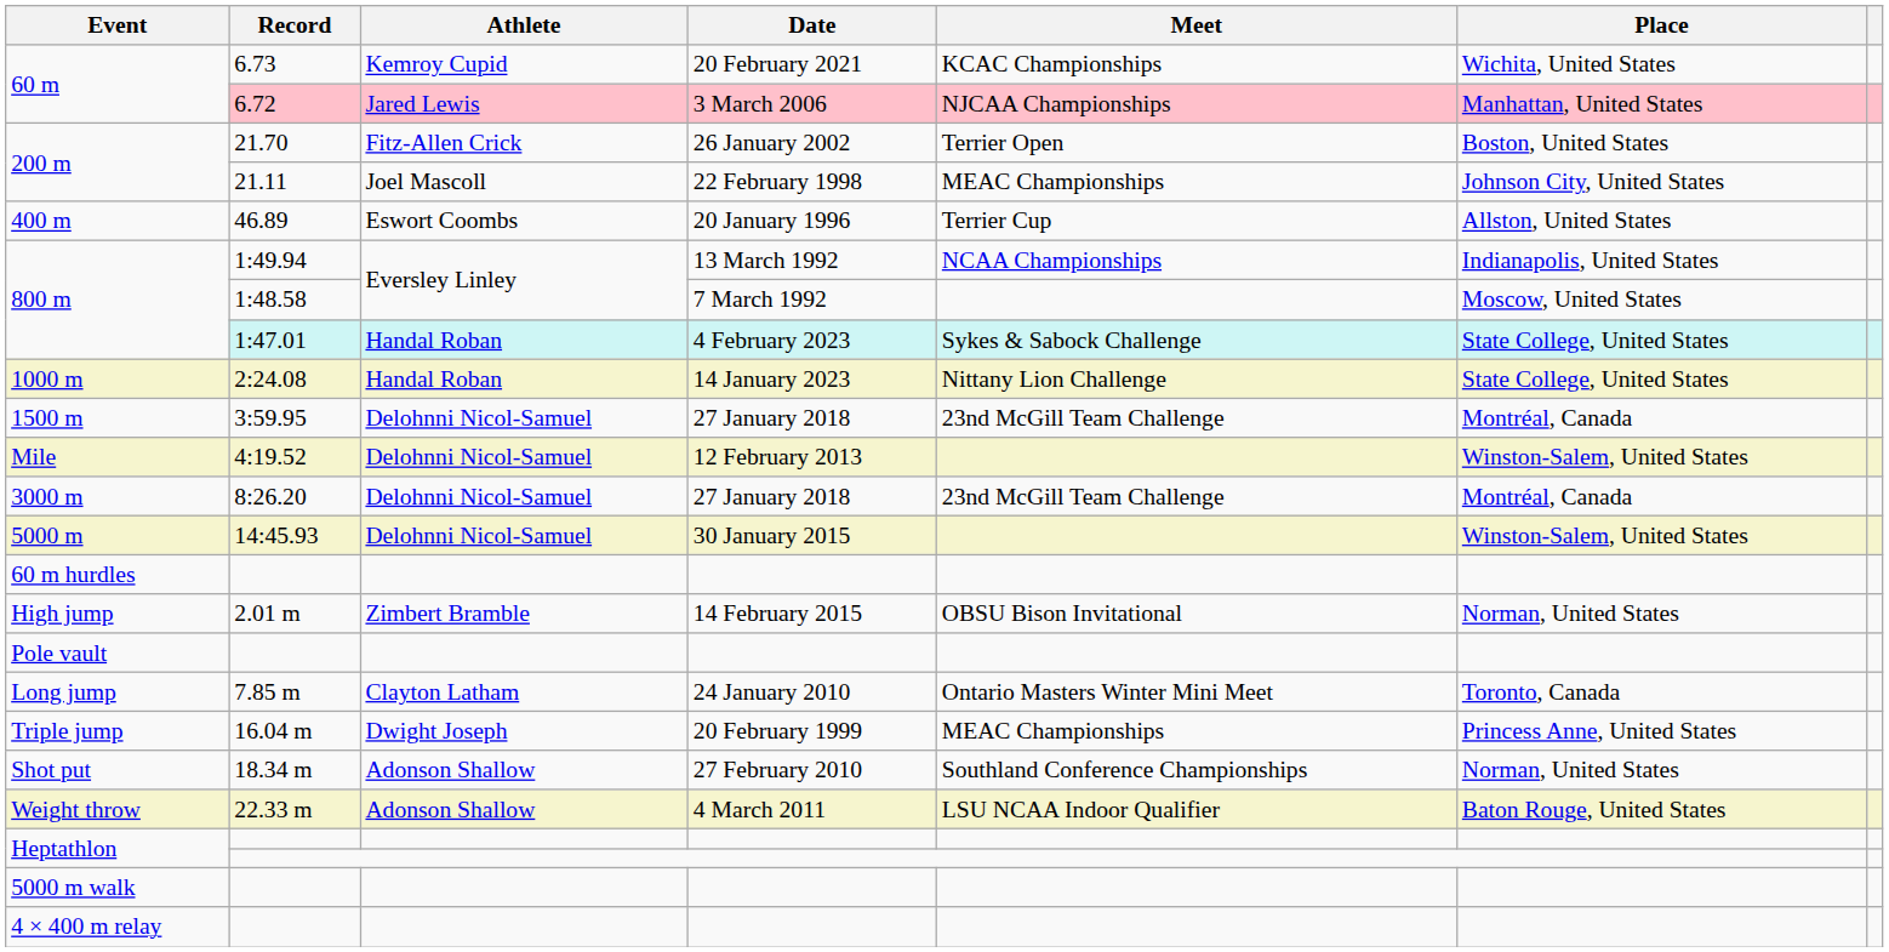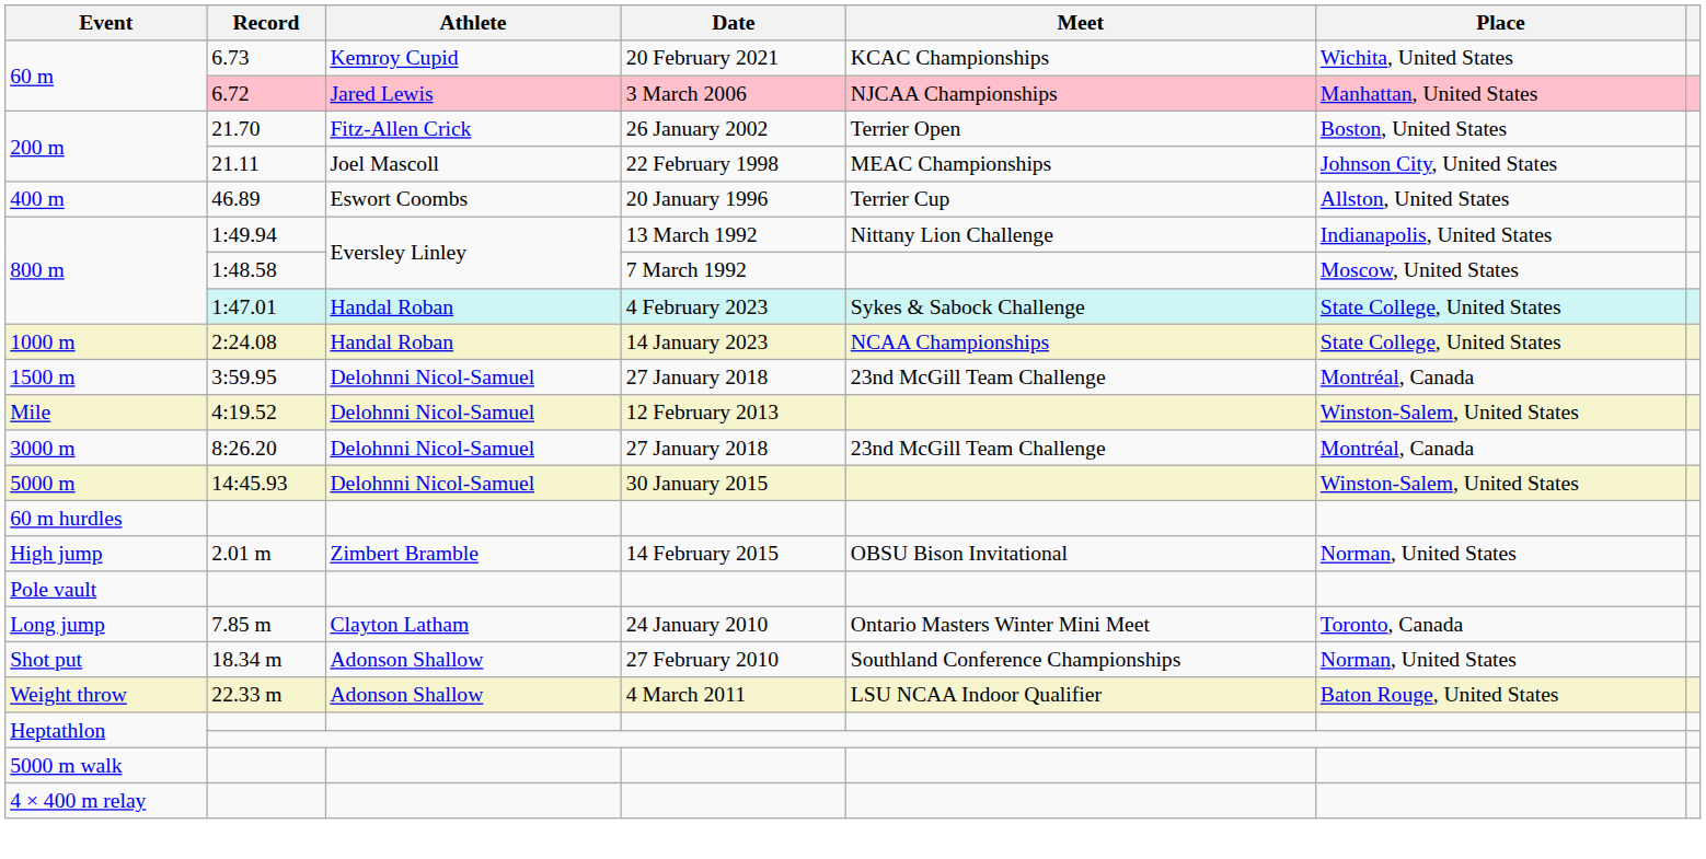800 m / 1:49.94 | Meet: NCAA Championships -> Nittany Lion Challenge
1000 m | Meet: Nittany Lion Challenge -> NCAA Championships
- row: Triple jump | 16.04 m | Dwight Joseph | 20 February 1999 | MEAC Championships | Princess Anne, United States
